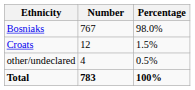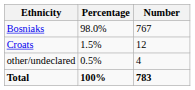columns swapped: Number <-> Percentage
